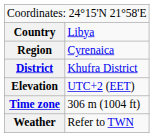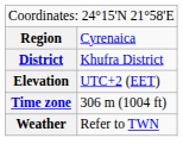- row: Country | Libya
